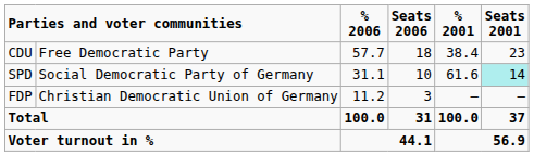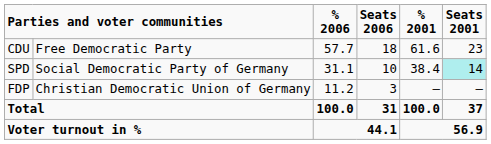CDU | % 2001: 38.4 -> 61.6
SPD | % 2001: 61.6 -> 38.4
